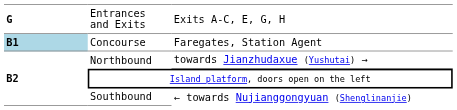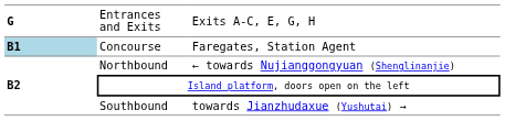Northbound | column 3: towards Jianzhudaxue (Yushutai) → -> ← towards Nujianggongyuan (Shenglinanjie)
Southbound | column 3: ← towards Nujianggongyuan (Shenglinanjie) -> towards Jianzhudaxue (Yushutai) →
